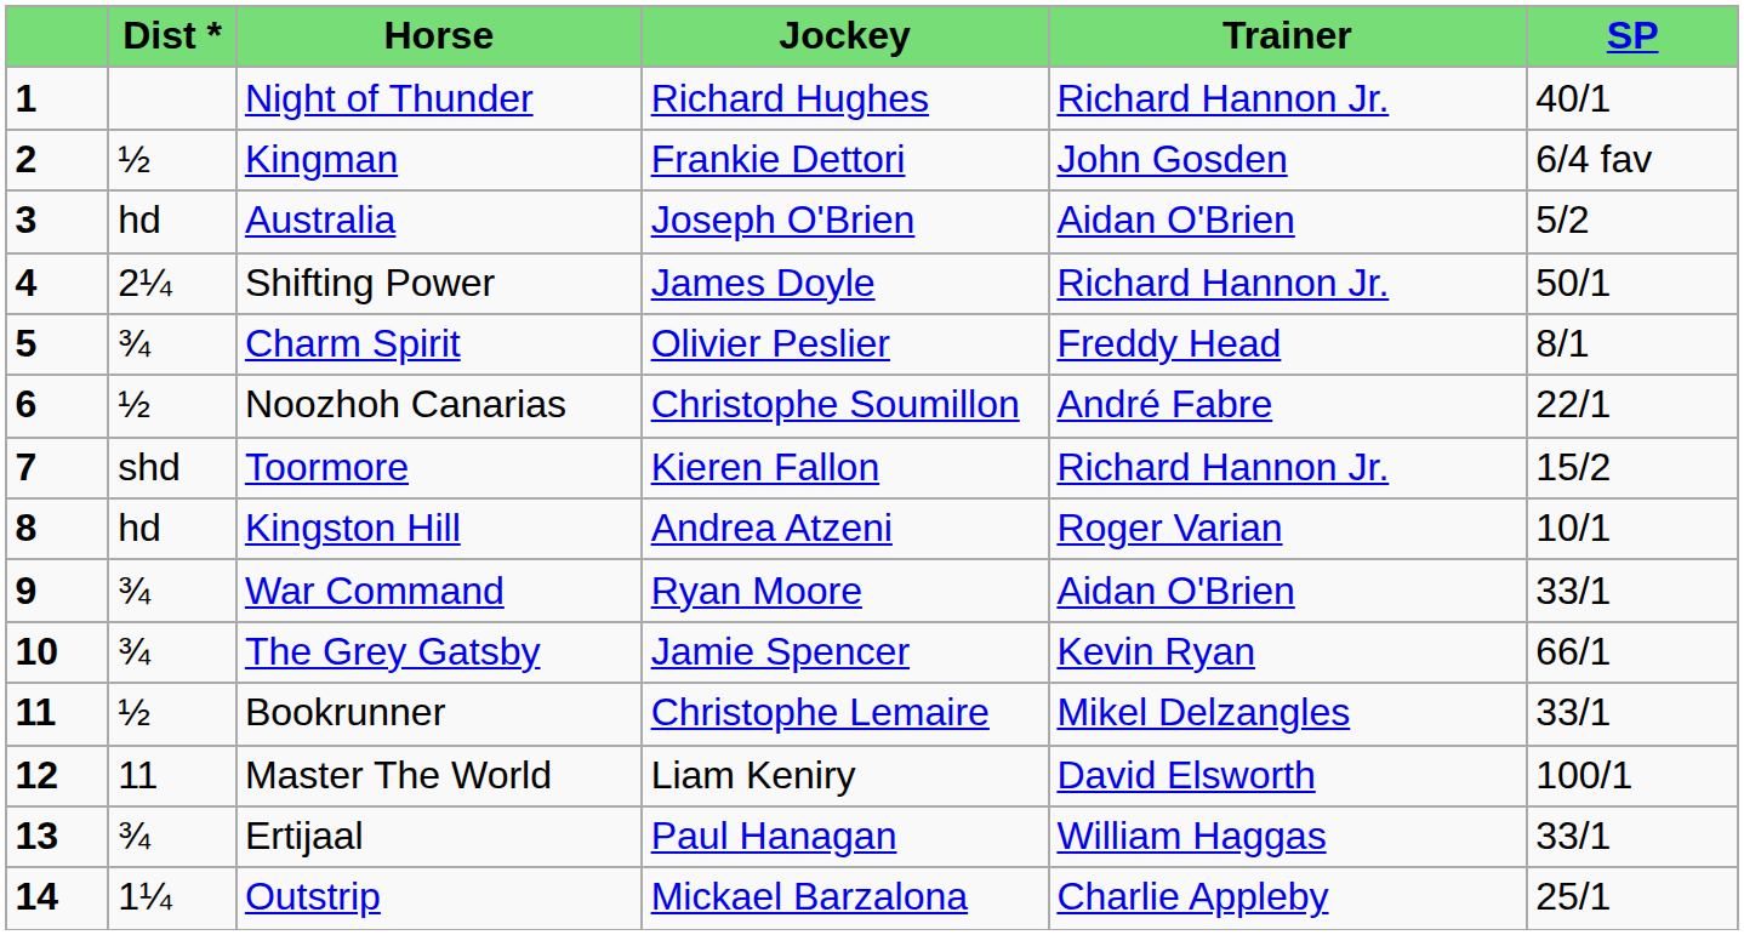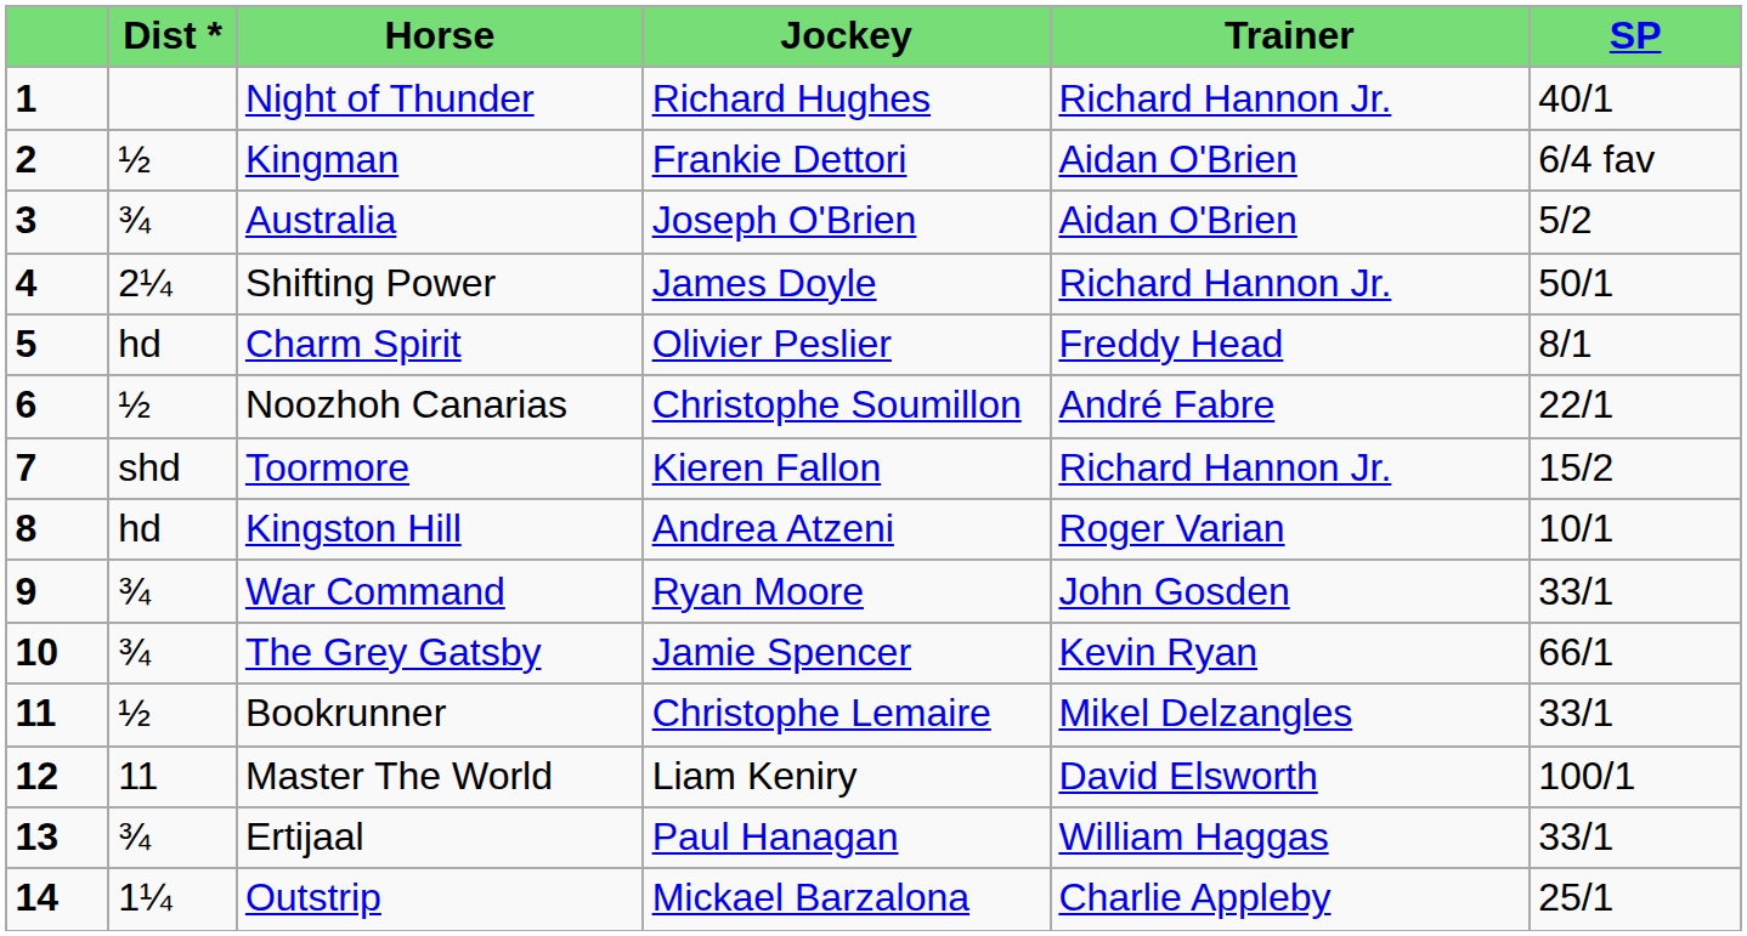Kingman | Trainer: John Gosden -> Aidan O'Brien
Australia | Dist *: hd -> ¾
Charm Spirit | Dist *: ¾ -> hd
War Command | Trainer: Aidan O'Brien -> John Gosden
